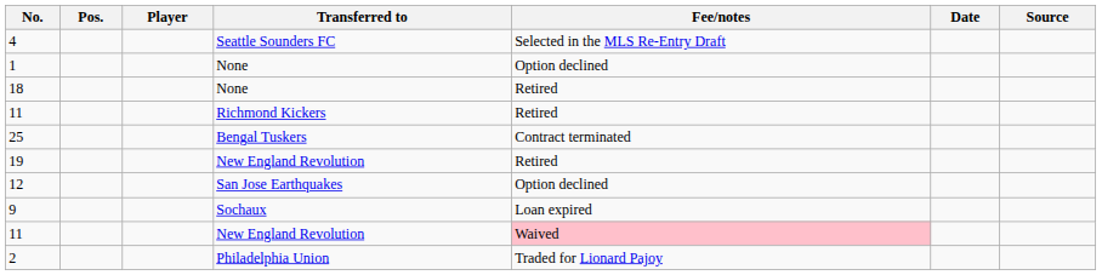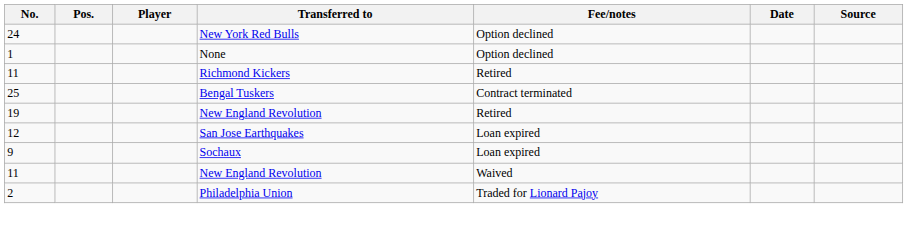+ row: 24 | New York Red Bulls | Option declined
- row: 4 | Seattle Sounders FC | Selected in the MLS Re-Entry Draft
- row: 18 | None | Retired
12 | Fee/notes: Option declined -> Loan expired
11 / New England Revolution | Fee/notes: pink background -> no background
